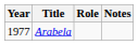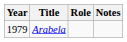Arabela | Year: 1977 -> 1979
